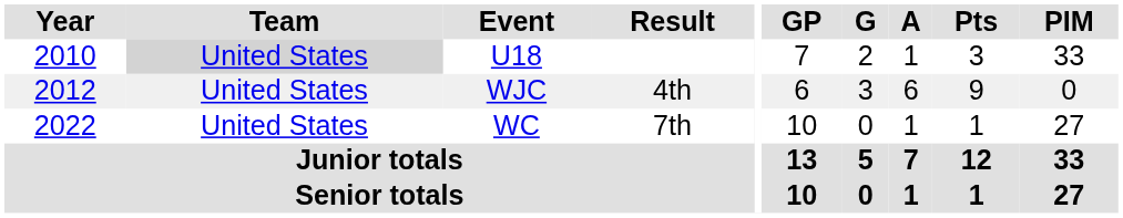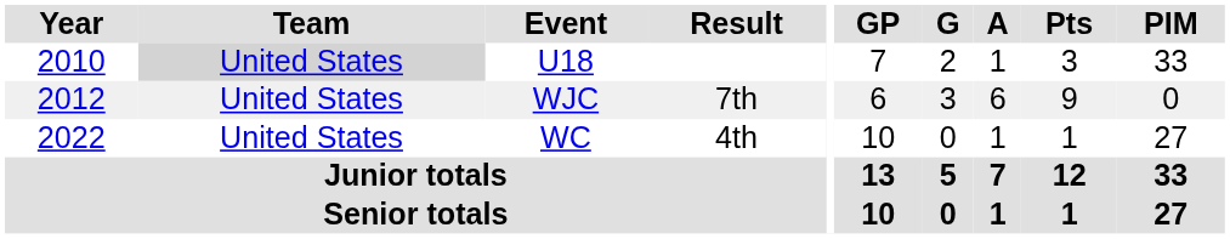WJC | Result: 4th -> 7th
WC | Result: 7th -> 4th
